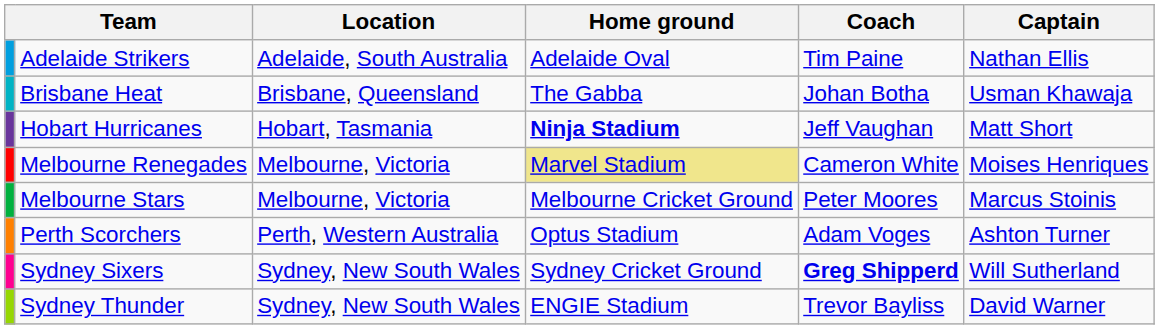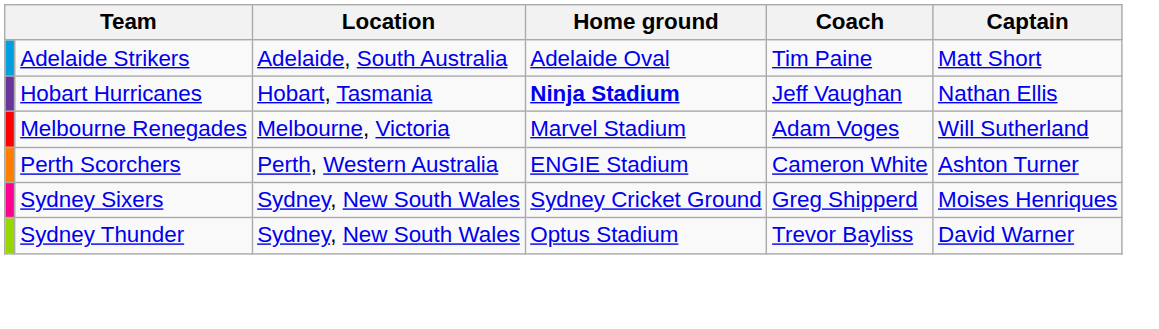Adelaide Strikers | Captain: Nathan Ellis -> Matt Short
- row: Brisbane Heat | Brisbane, Queensland | The Gabba | Johan Botha | Usman Khawaja
Hobart Hurricanes | Captain: Matt Short -> Nathan Ellis
Melbourne Renegades | Home ground: khaki background -> no background
Melbourne Renegades | Coach: Cameron White -> Adam Voges
Melbourne Renegades | Captain: Moises Henriques -> Will Sutherland
- row: Melbourne Stars | Melbourne, Victoria | Melbourne Cricket Ground | Peter Moores | Marcus Stoinis
Perth Scorchers | Home ground: Optus Stadium -> ENGIE Stadium
Perth Scorchers | Coach: Adam Voges -> Cameron White
Sydney Sixers | Coach: bold -> normal
Sydney Sixers | Captain: Will Sutherland -> Moises Henriques
Sydney Thunder | Home ground: ENGIE Stadium -> Optus Stadium
